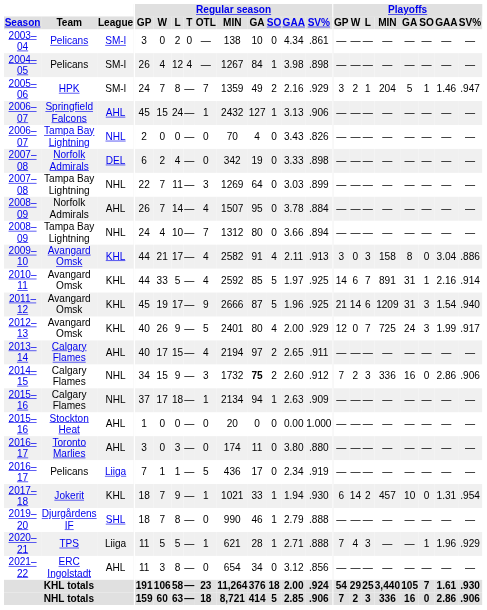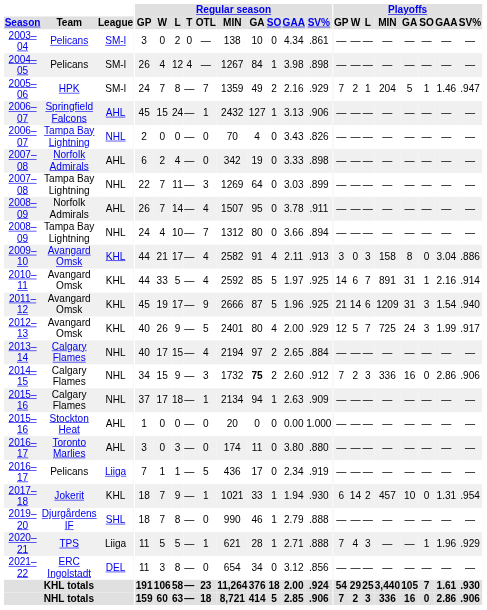2005–06 | Playoffs / GP: 3 -> 7
2007–08 / Norfolk Admirals | League: DEL -> AHL
2008–09 / Norfolk Admirals | Regular season / SV%: .884 -> .911
2012–13 | Playoffs / W: 0 -> 5
2013–14 | League: AHL -> NHL
2013–14 | Regular season / SV%: .911 -> .884
2021–22 | League: AHL -> DEL
